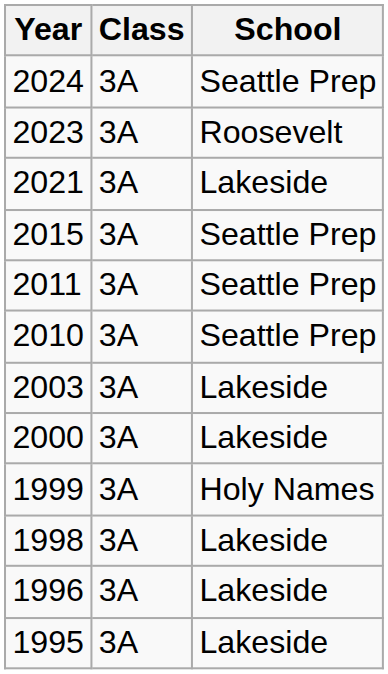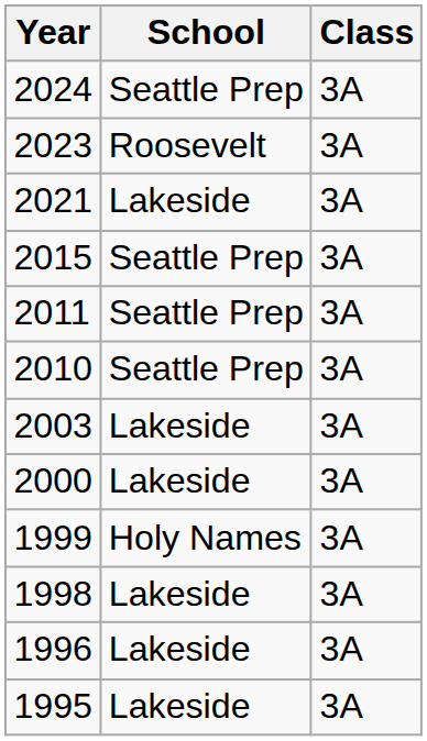columns swapped: School <-> Class
